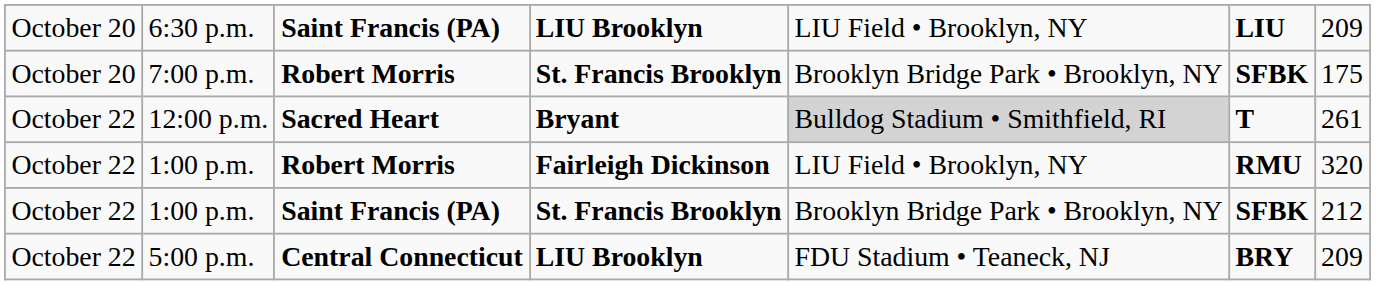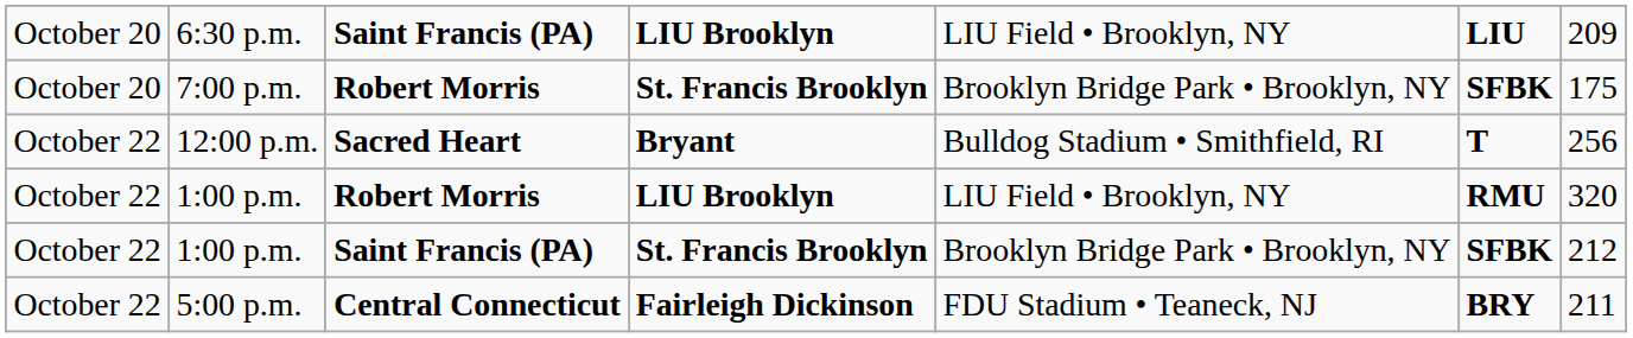12:00 p.m. | column 5: lightgrey background -> no background
12:00 p.m. | column 7: 261 -> 256
1:00 p.m. / Robert Morris | column 4: Fairleigh Dickinson -> LIU Brooklyn
5:00 p.m. | column 4: LIU Brooklyn -> Fairleigh Dickinson
5:00 p.m. | column 7: 209 -> 211
